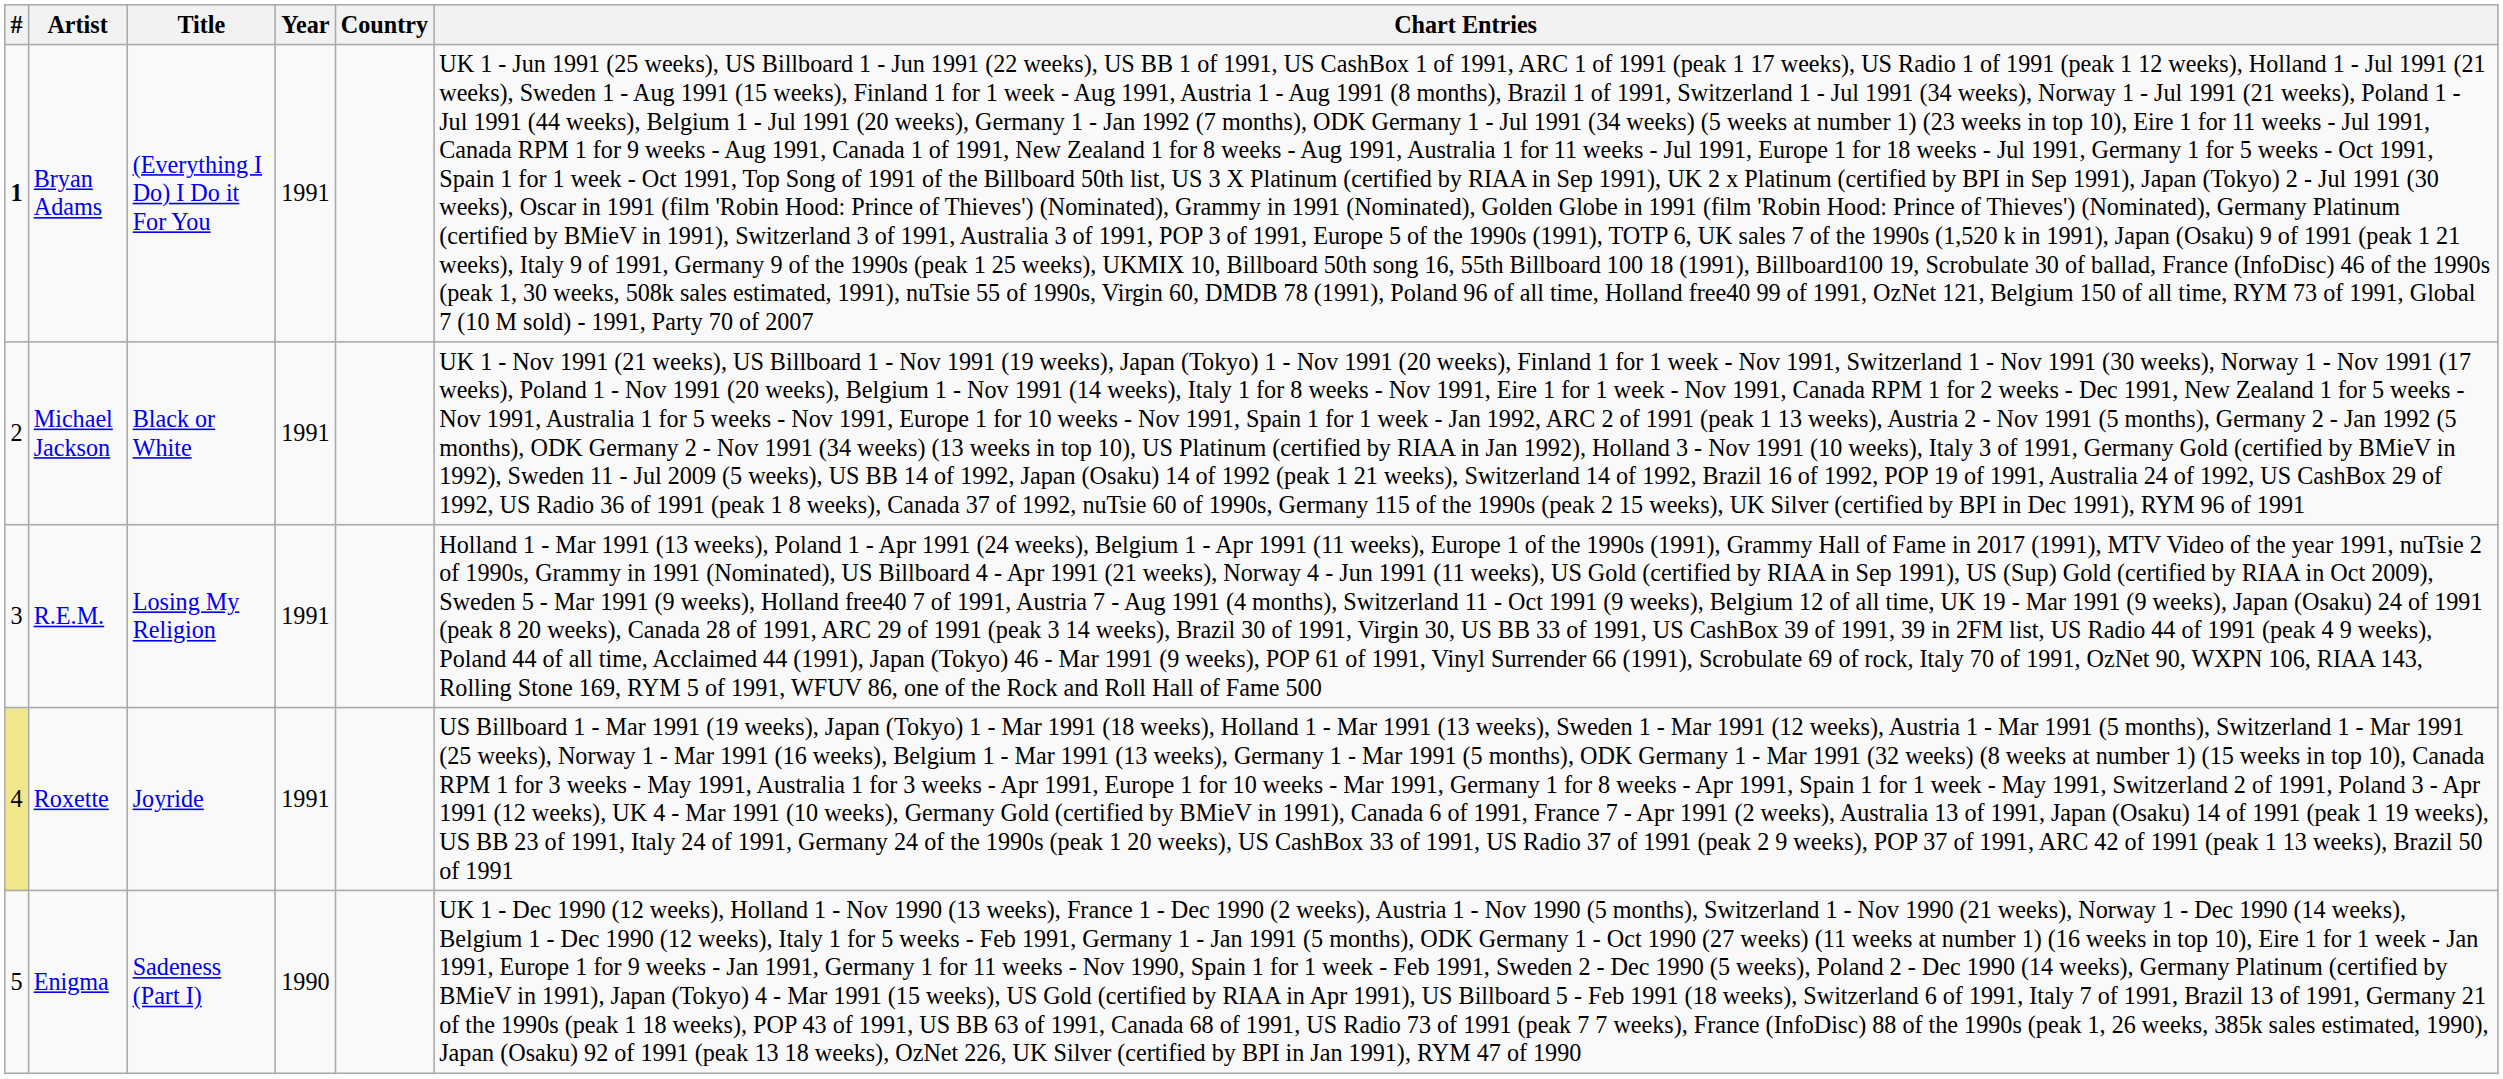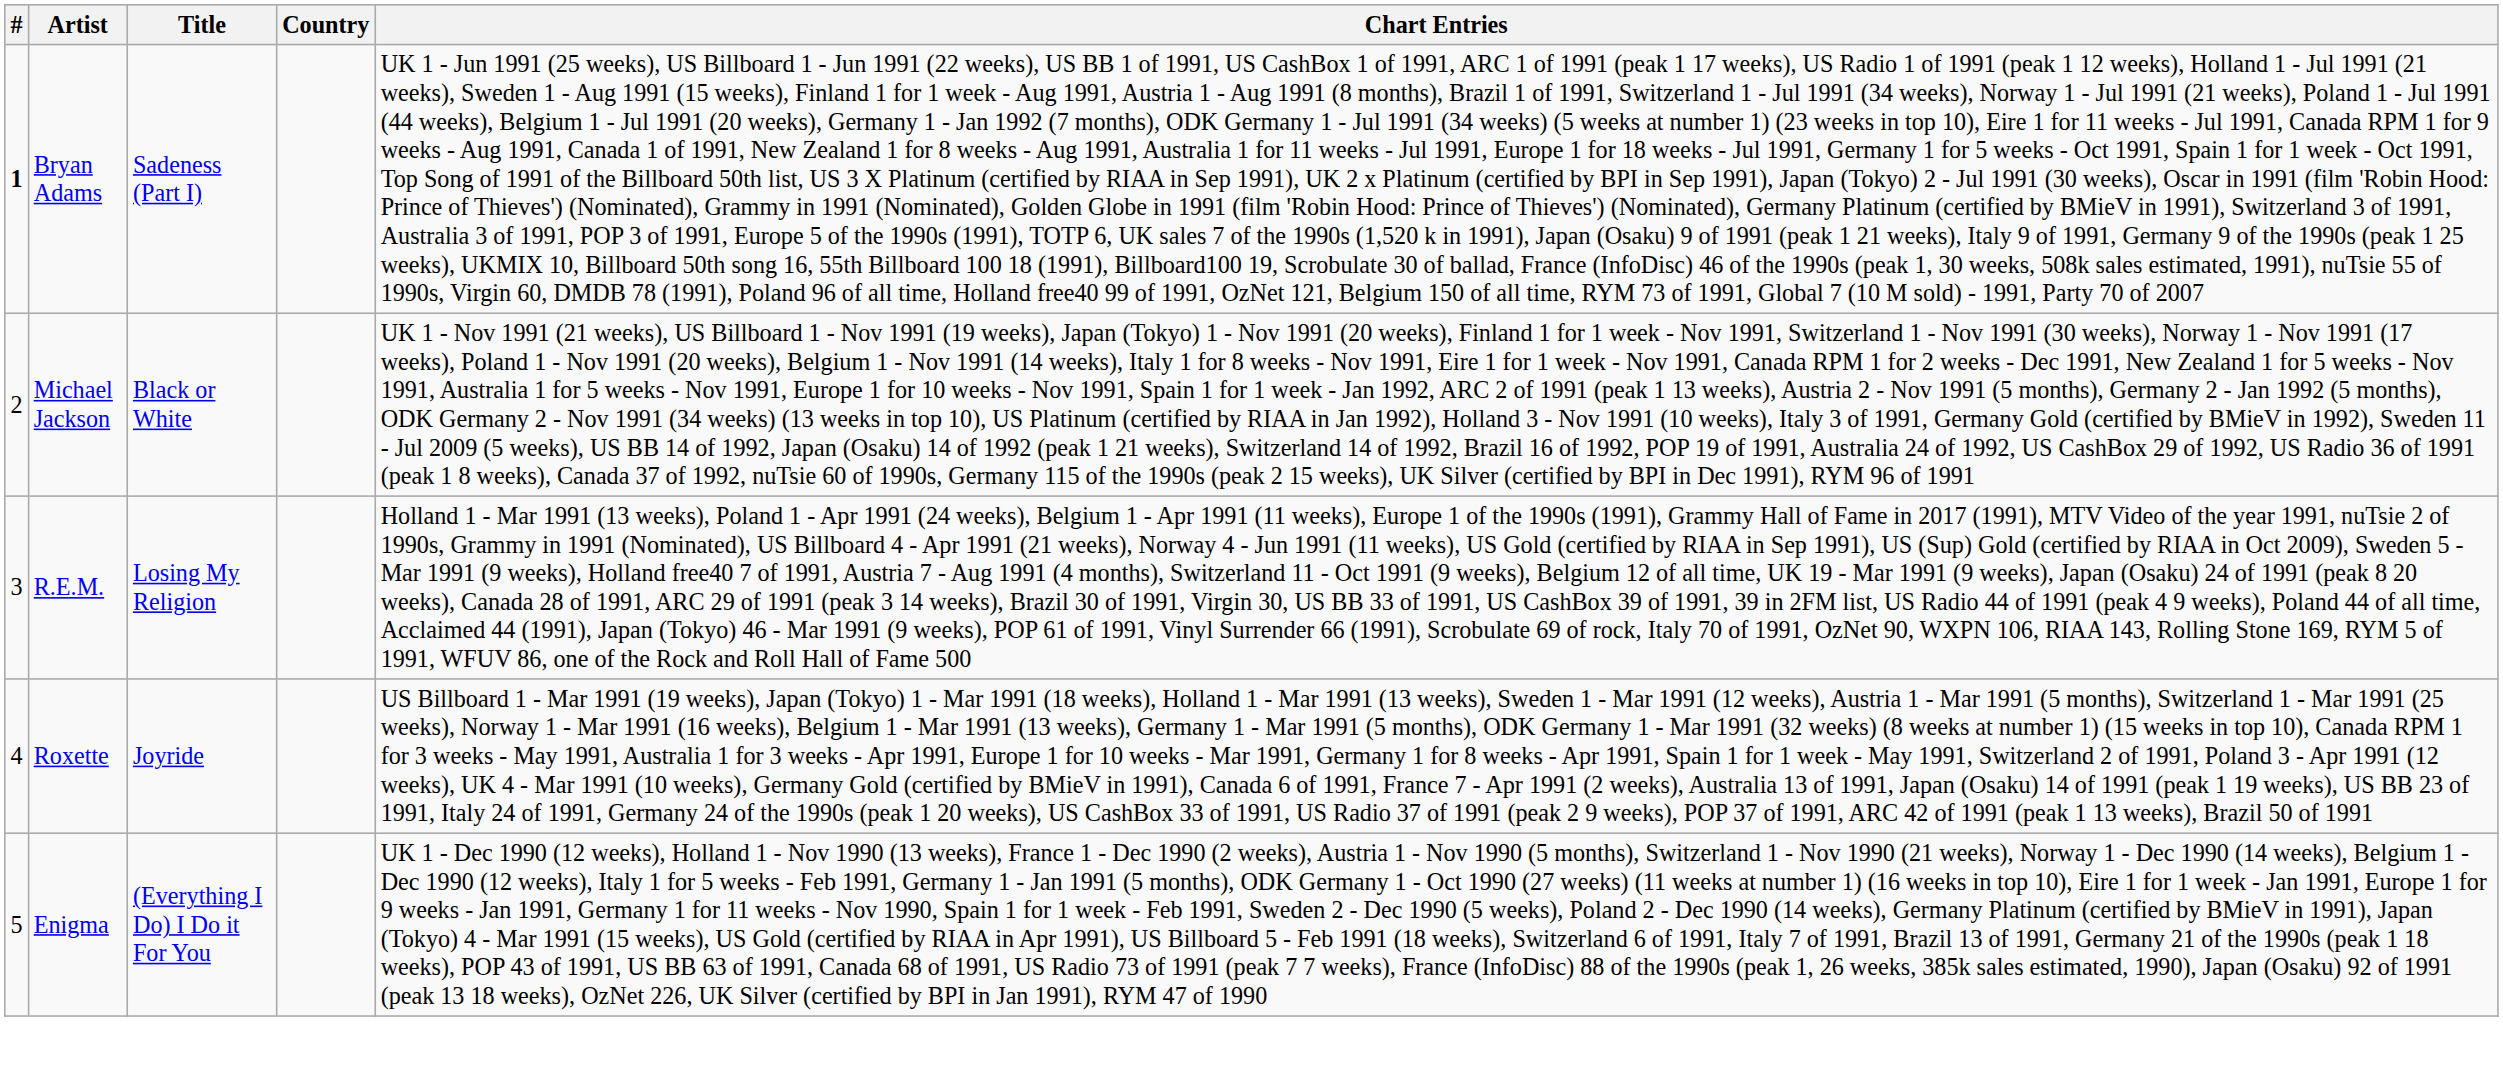- column: Year | 1991 | 1991 | 1991 | 1991 | 1990
Bryan Adams | Title: (Everything I Do) I Do it For You -> Sadeness (Part I)
Roxette | #: khaki background -> no background
Enigma | Title: Sadeness (Part I) -> (Everything I Do) I Do it For You
